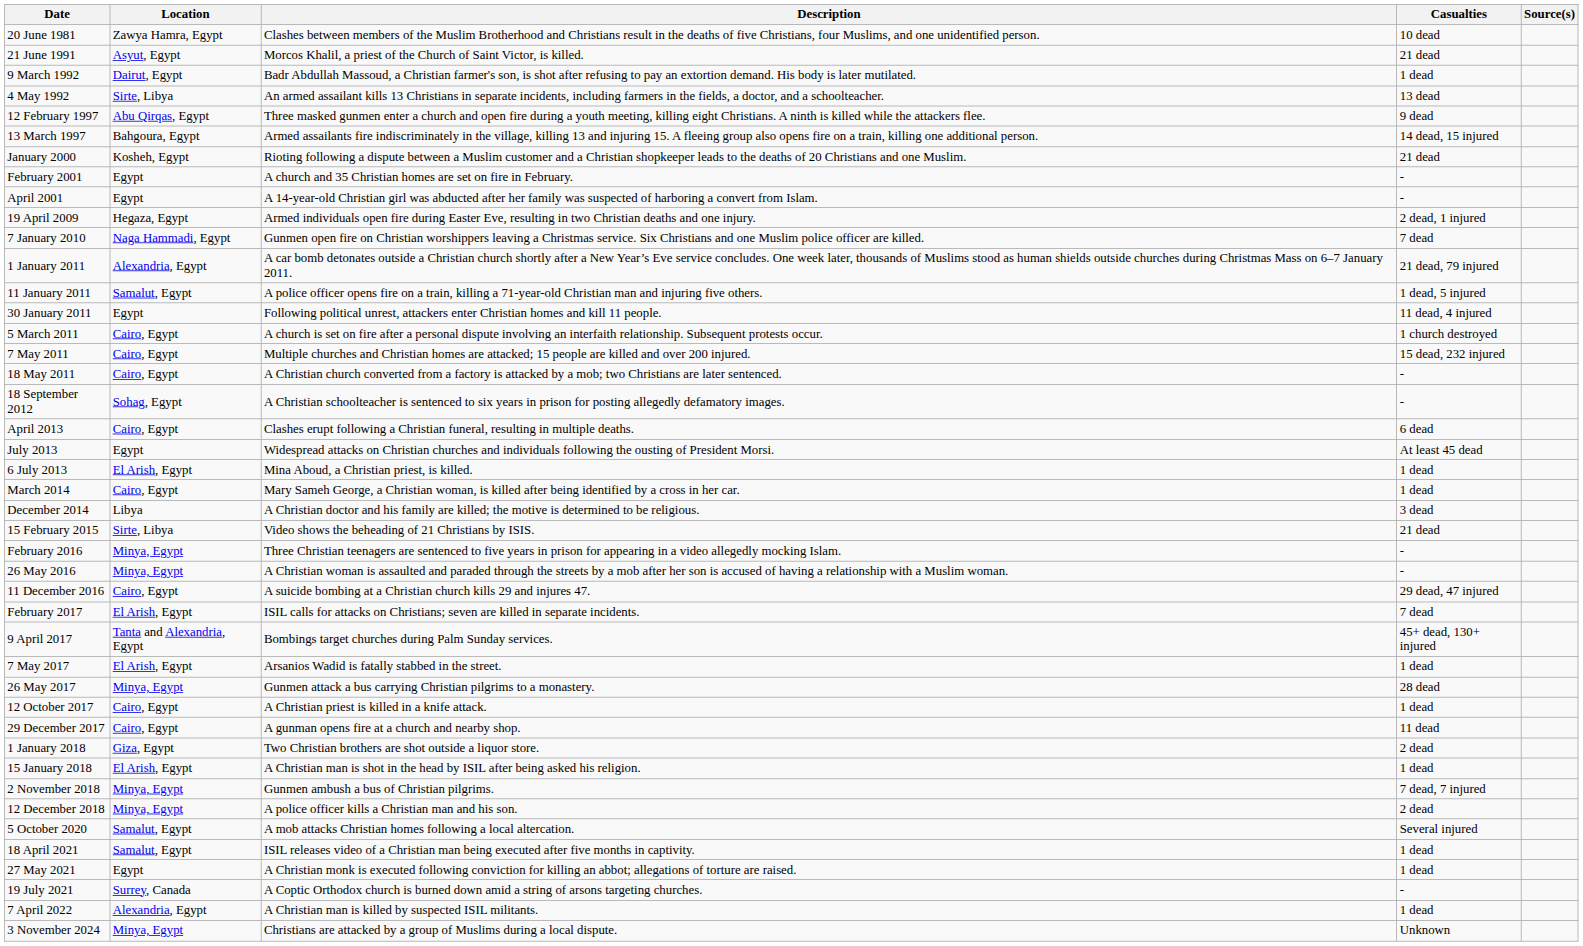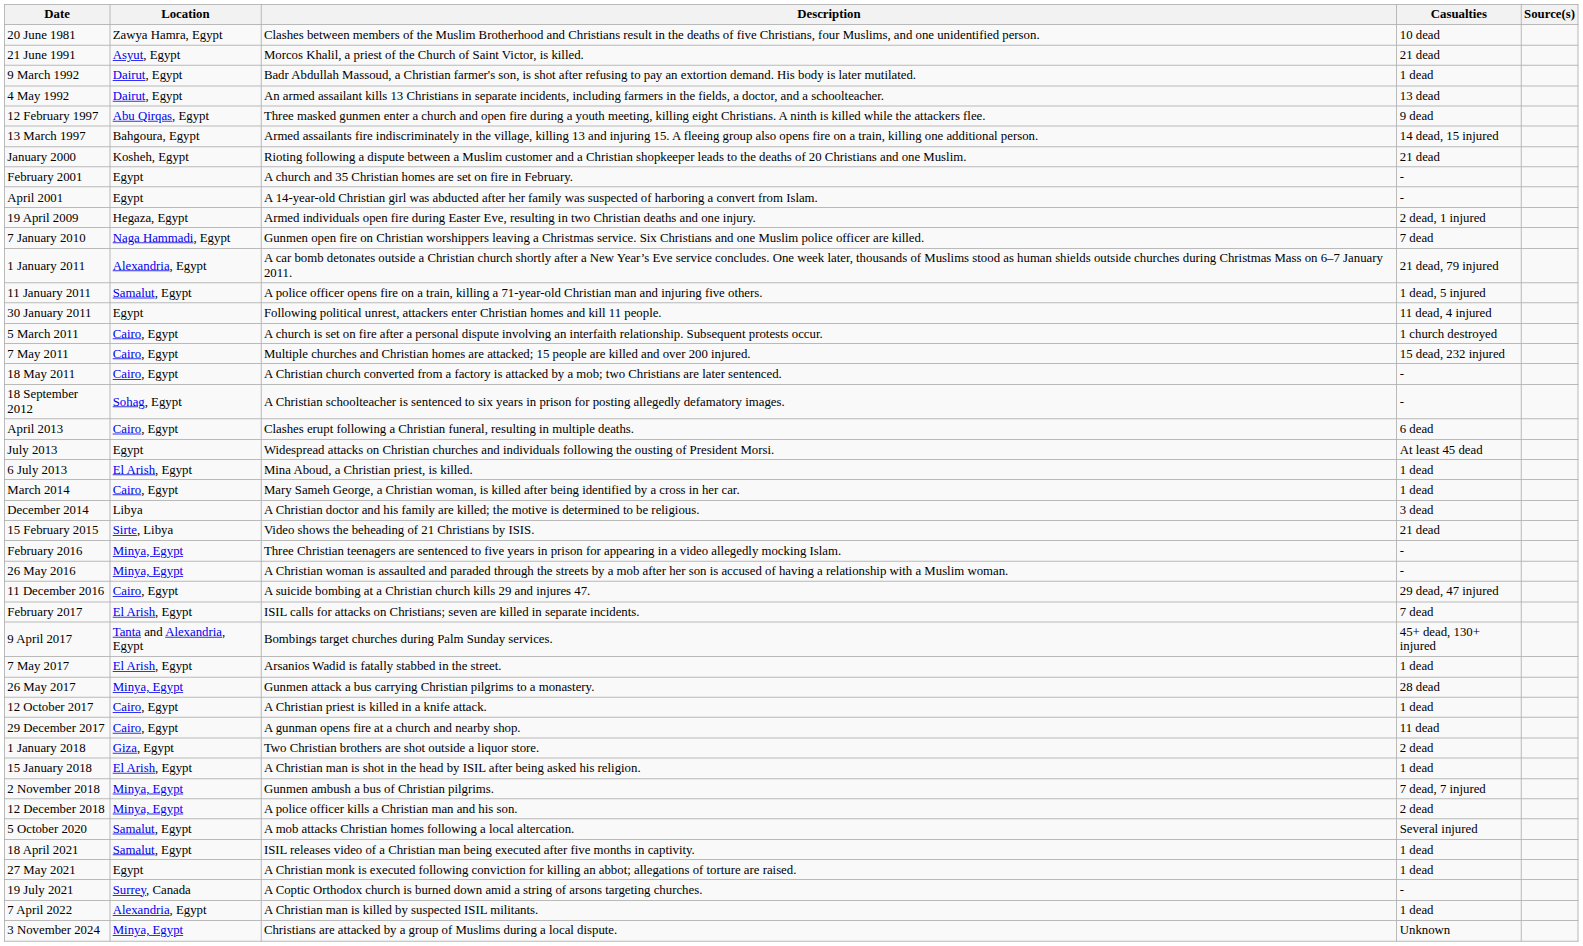4 May 1992 | Location: Sirte, Libya -> Dairut, Egypt
